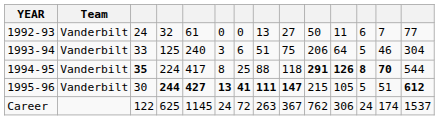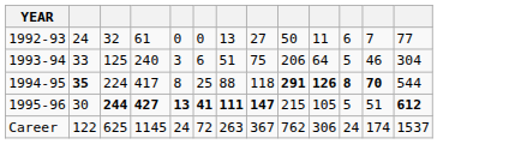- column: Team | Vanderbilt | Vanderbilt | Vanderbilt | Vanderbilt
